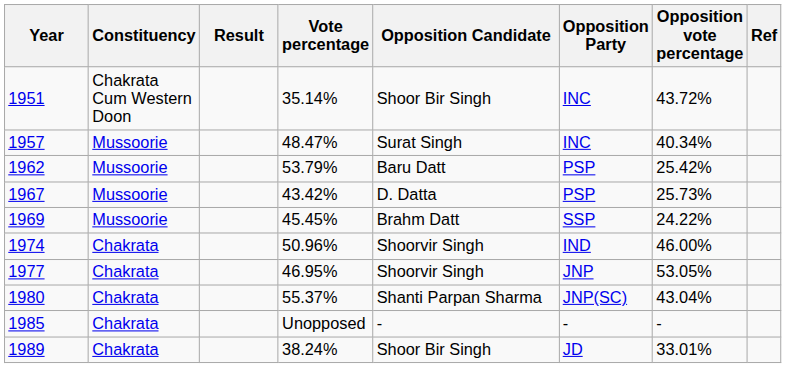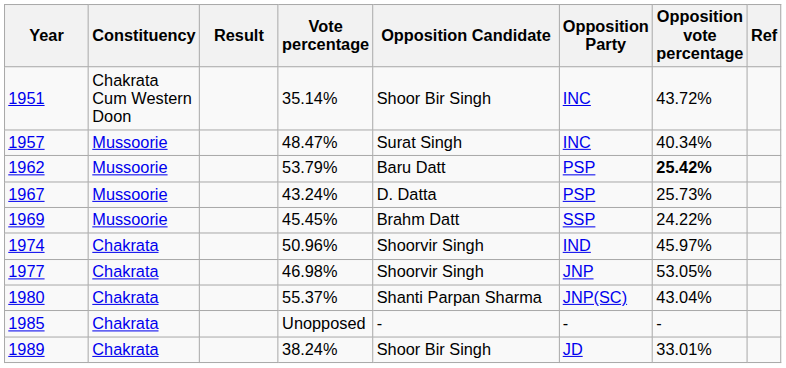1962 | Opposition vote percentage: normal -> bold
1967 | Vote percentage: 43.42% -> 43.24%
1974 | Opposition vote percentage: 46.00% -> 45.97%
1977 | Vote percentage: 46.95% -> 46.98%
